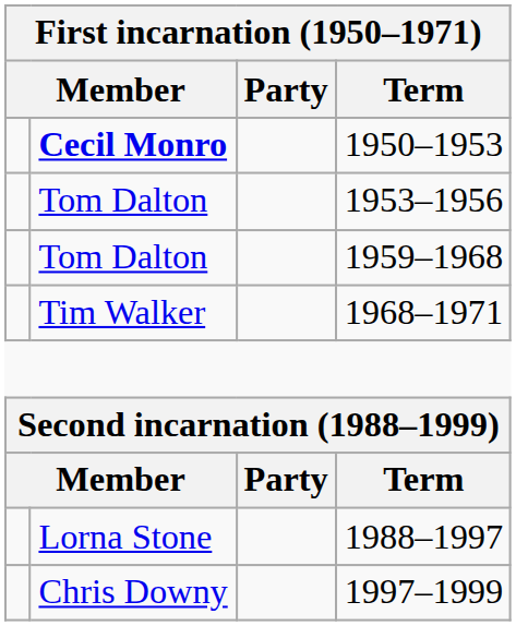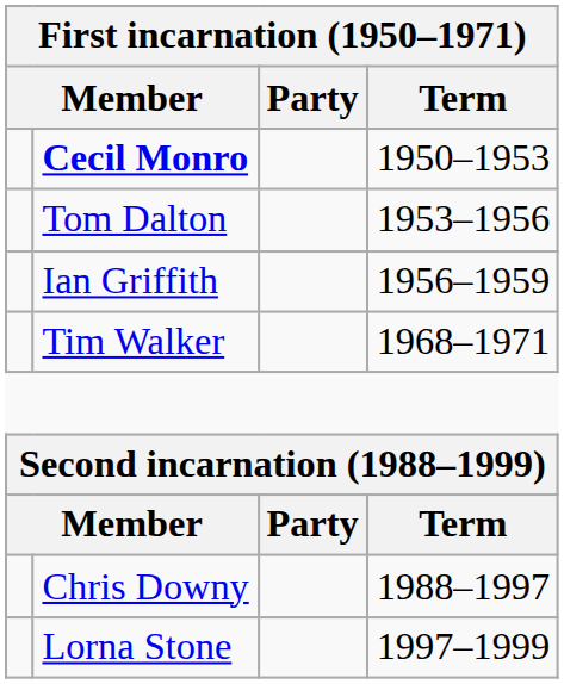+ row: Ian Griffith | 1956–1959
- row: Tom Dalton | 1959–1968
1988–1997 | column 2: Lorna Stone -> Chris Downy
1997–1999 | column 2: Chris Downy -> Lorna Stone
